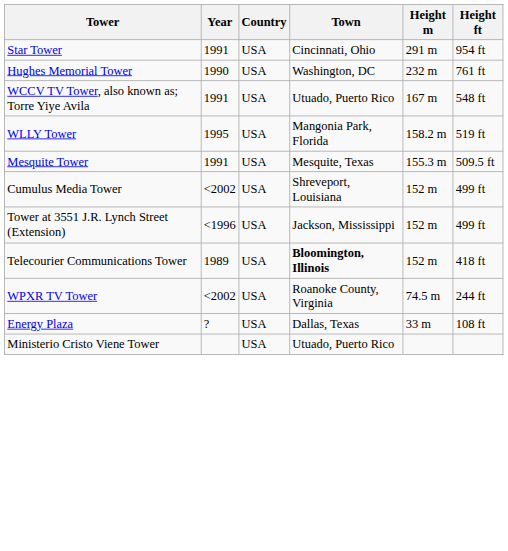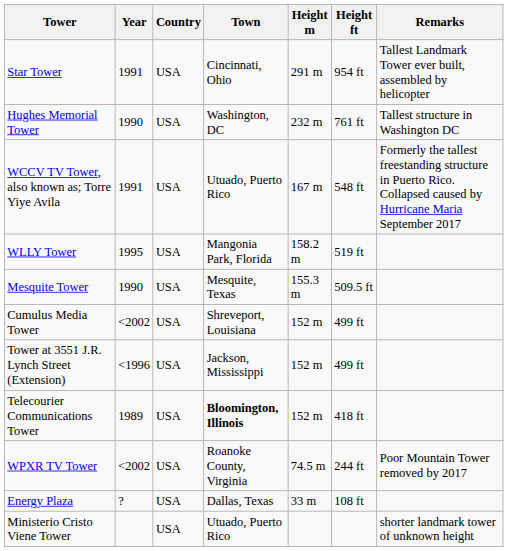+ column: Remarks | Tallest Landmark Tower ever built, assembled by helicopter | Tallest structure in Washington DC | Formerly the tallest freestanding structure in Puerto Rico. Collapsed caused by Hurricane Maria September 2017 | Poor Mountain Tower removed by 2017 | shorter landmark tower of unknown height
Mesquite Tower | Year: 1991 -> 1990
